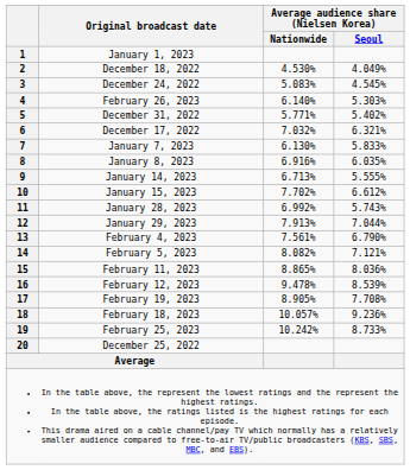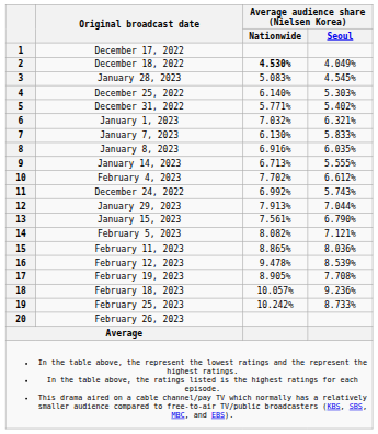1 | Original broadcast date: January 1, 2023 -> December 17, 2022
2 | Average audience share (Nielsen Korea) / Nationwide: normal -> bold
3 | Original broadcast date: December 24, 2022 -> January 28, 2023
4 | Original broadcast date: February 26, 2023 -> December 25, 2022
6 | Original broadcast date: December 17, 2022 -> January 1, 2023
10 | Original broadcast date: January 15, 2023 -> February 4, 2023
11 | Original broadcast date: January 28, 2023 -> December 24, 2022
13 | Original broadcast date: February 4, 2023 -> January 15, 2023
20 | Original broadcast date: December 25, 2022 -> February 26, 2023
